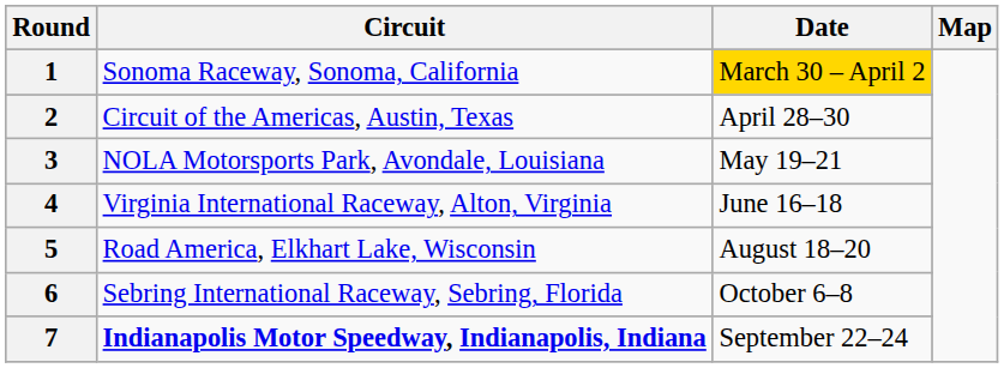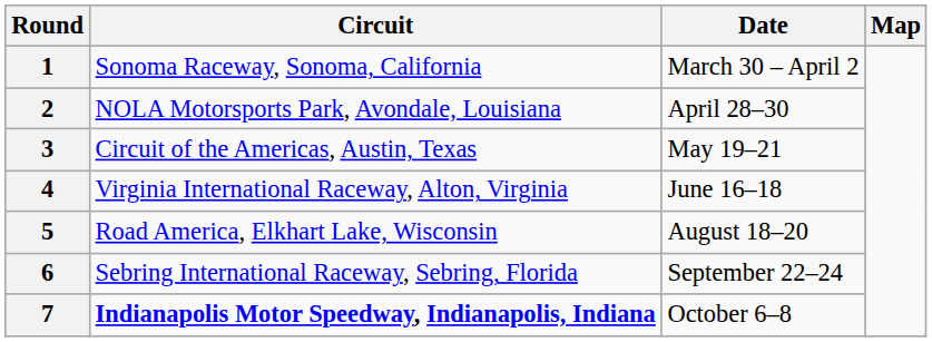1 | Date: gold background -> no background
2 | Circuit: Circuit of the Americas, Austin, Texas -> NOLA Motorsports Park, Avondale, Louisiana
3 | Circuit: NOLA Motorsports Park, Avondale, Louisiana -> Circuit of the Americas, Austin, Texas
6 | Date: October 6–8 -> September 22–24
7 | Date: September 22–24 -> October 6–8
